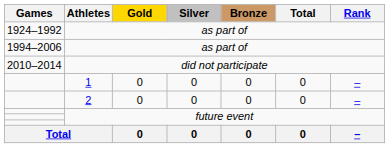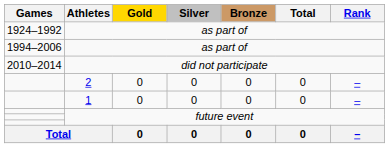rows swapped: 1 <-> 2
